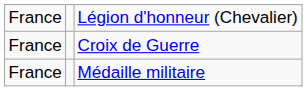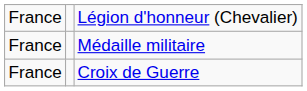rows swapped: Croix de Guerre <-> Médaille militaire
